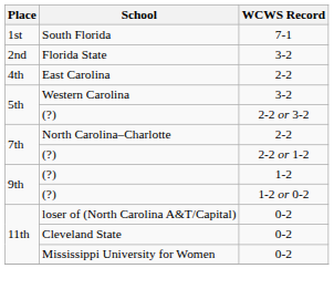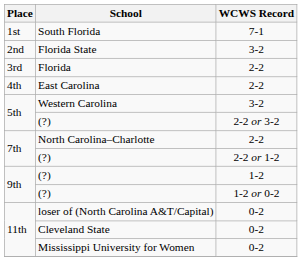+ row: 3rd | Florida | 2-2
